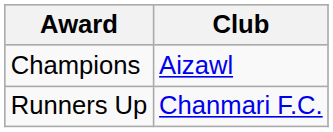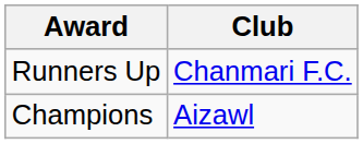rows swapped: Champions <-> Runners Up
